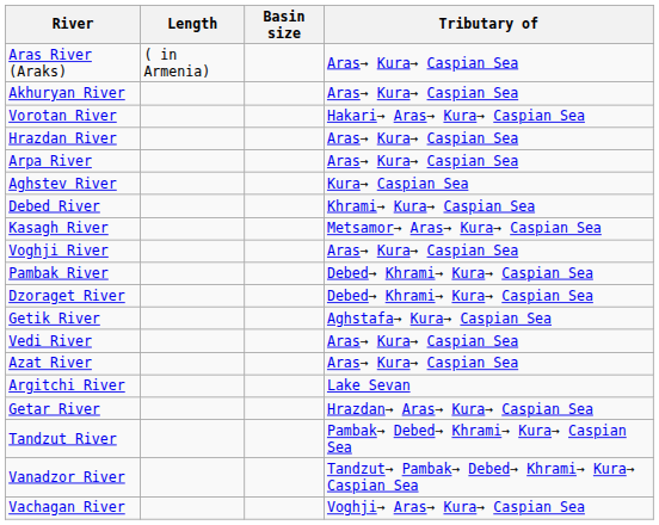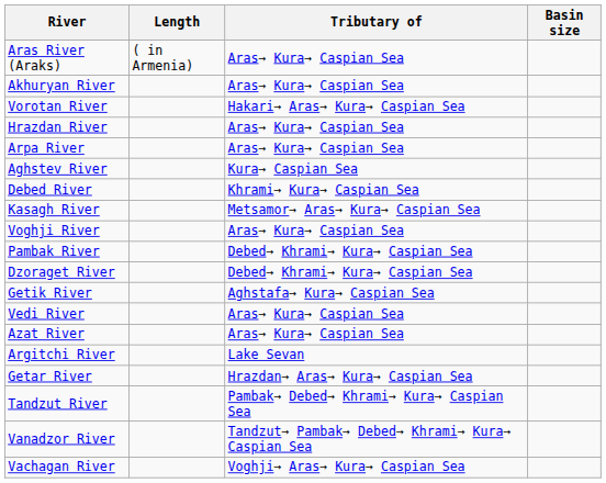columns swapped: Basin size <-> Tributary of
